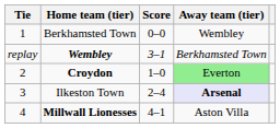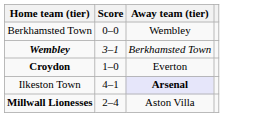- column: Tie | 1 | replay | 2 | 3 | 4
Croydon | Away team (tier): lightgreen background -> no background
Ilkeston Town | Score: 2–4 -> 4–1
Millwall Lionesses | Score: 4–1 -> 2–4
